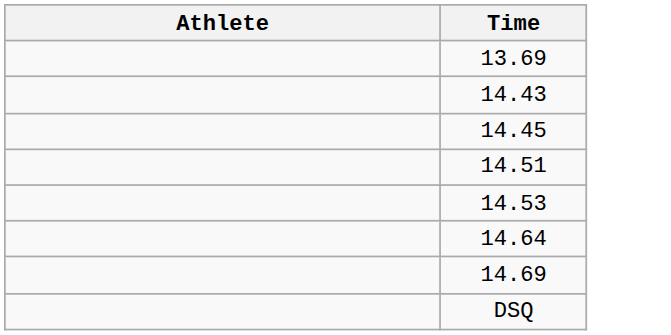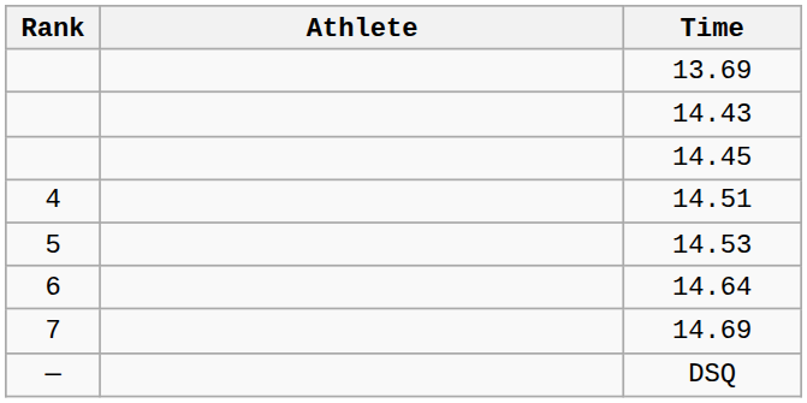+ column: Rank | 4 | 5 | 6 | 7 | —
